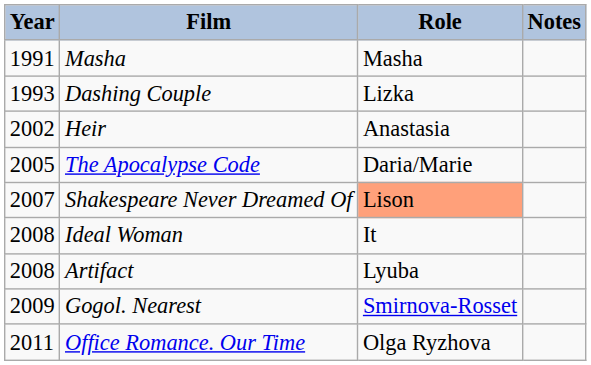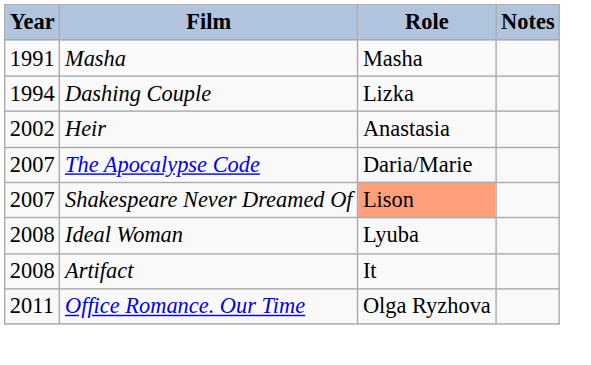Dashing Couple | Year: 1993 -> 1994
The Apocalypse Code | Year: 2005 -> 2007
Ideal Woman | Role: It -> Lyuba
Artifact | Role: Lyuba -> It
- row: 2009 | Gogol. Nearest | Smirnova-Rosset
